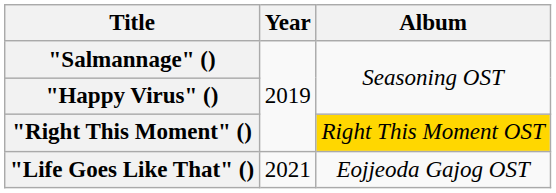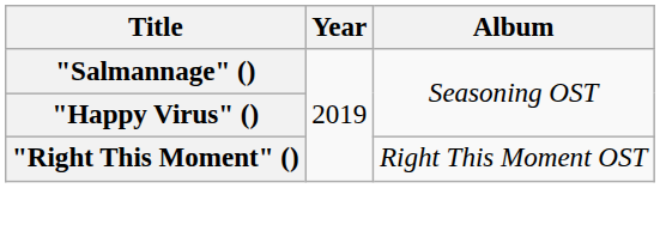"Right This Moment" () | Album: gold background -> no background
- row: "Life Goes Like That" () | 2021 | Eojjeoda Gajog OST
